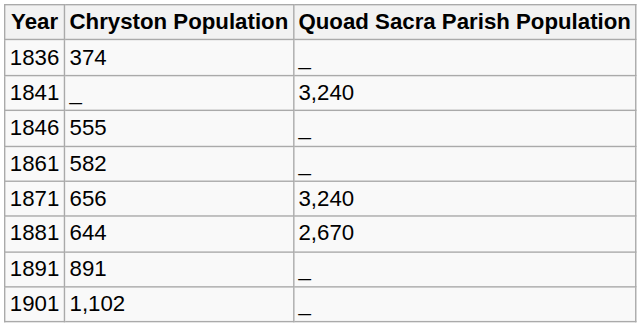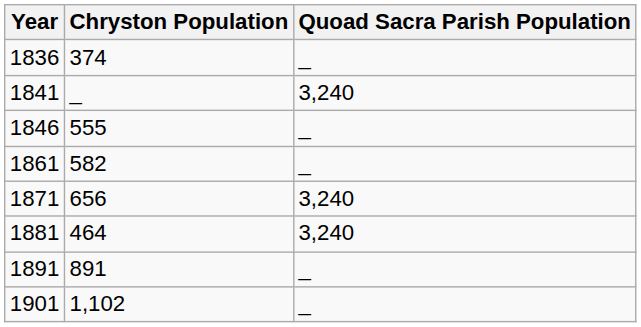1881 | Chryston Population: 644 -> 464
1881 | Quoad Sacra Parish Population: 2,670 -> 3,240
